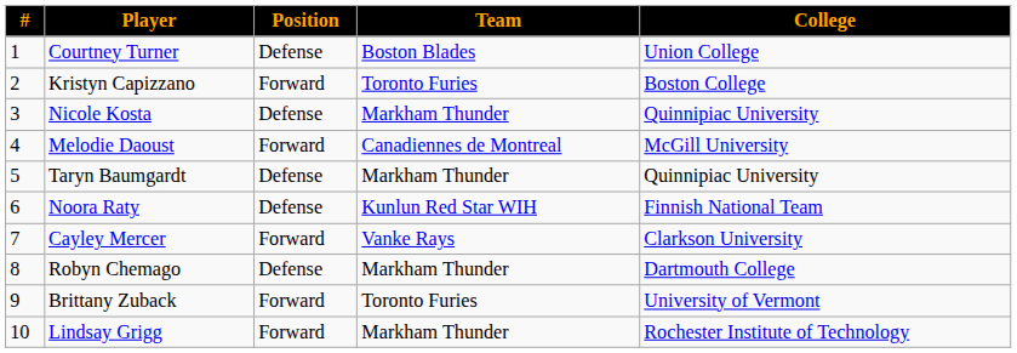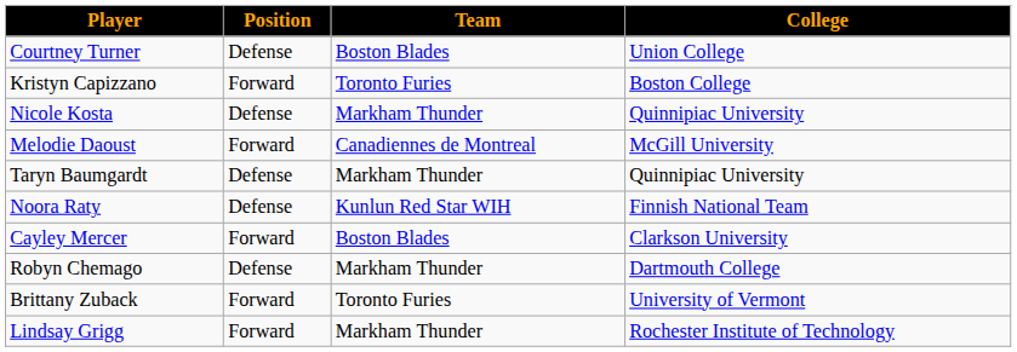- column: # | 1 | 2 | 3 | 4 | 5 | 6 | 7 | 8 | 9 | 10
Cayley Mercer | Team: Vanke Rays -> Boston Blades
